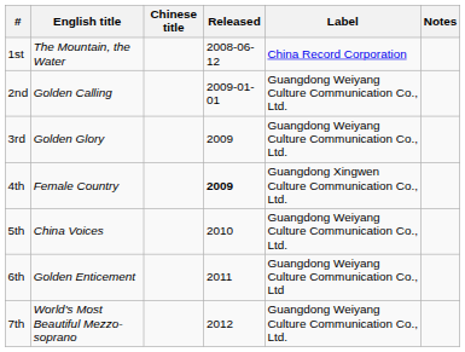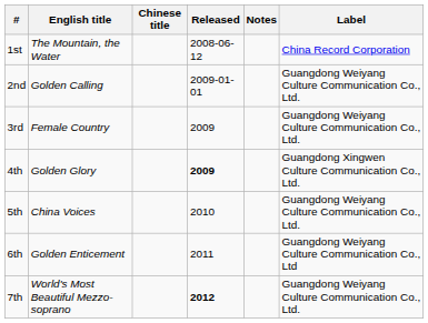columns swapped: Label <-> Notes
3rd | English title: Golden Glory -> Female Country
4th | English title: Female Country -> Golden Glory
7th | Released: normal -> bold
